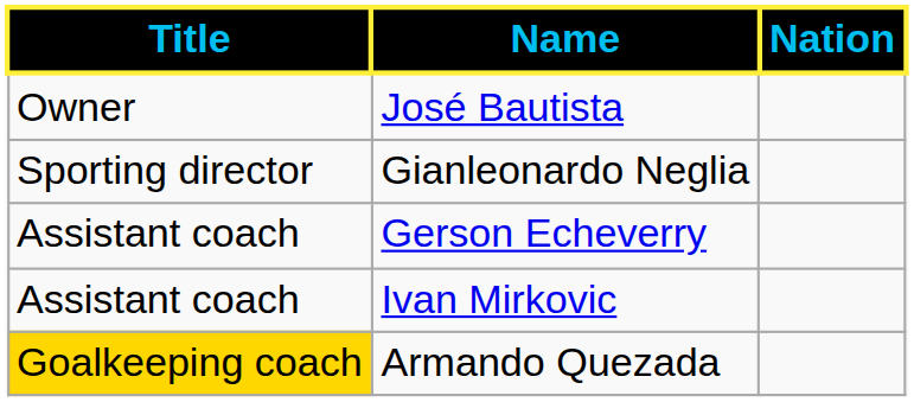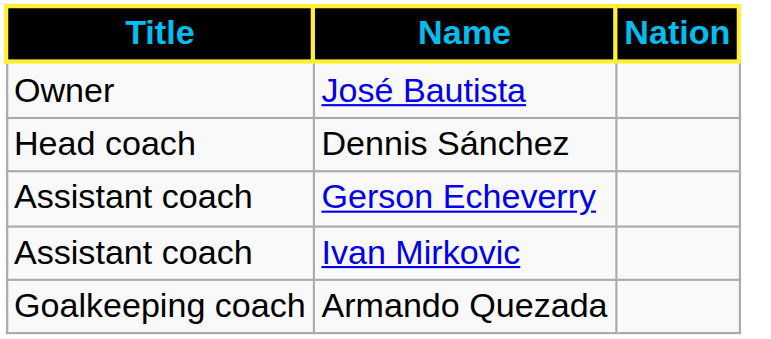- row: Sporting director | Gianleonardo Neglia
+ row: Head coach | Dennis Sánchez
Armando Quezada | Title: gold background -> no background
